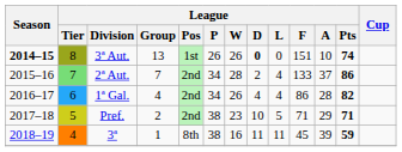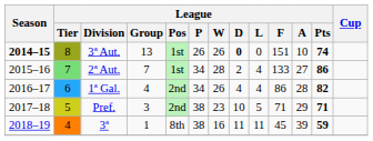2ª Aut. | League / Pos: 2nd -> 1st
2ª Aut. | League / A: 37 -> 27
Pref. | League / Group: 2 -> 3
